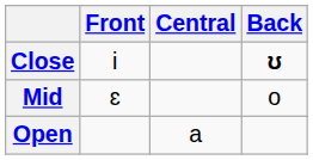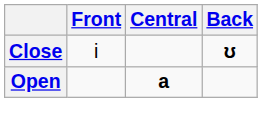- row: Mid | ɛ | o
Open | Central: normal -> bold
